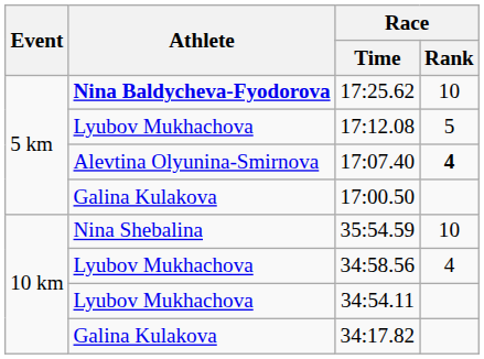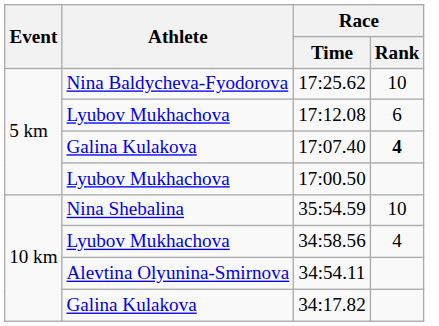17:25.62 | Athlete: bold -> normal
17:12.08 | Race / Rank: 5 -> 6
17:07.40 | Athlete: Alevtina Olyunina-Smirnova -> Galina Kulakova
17:00.50 | Athlete: Galina Kulakova -> Lyubov Mukhachova
34:54.11 | Athlete: Lyubov Mukhachova -> Alevtina Olyunina-Smirnova
